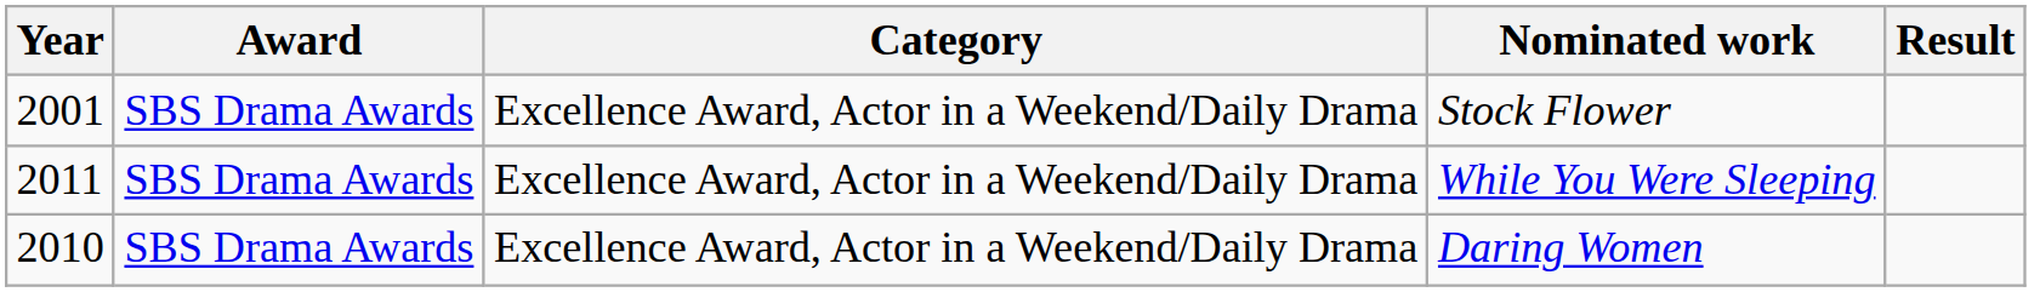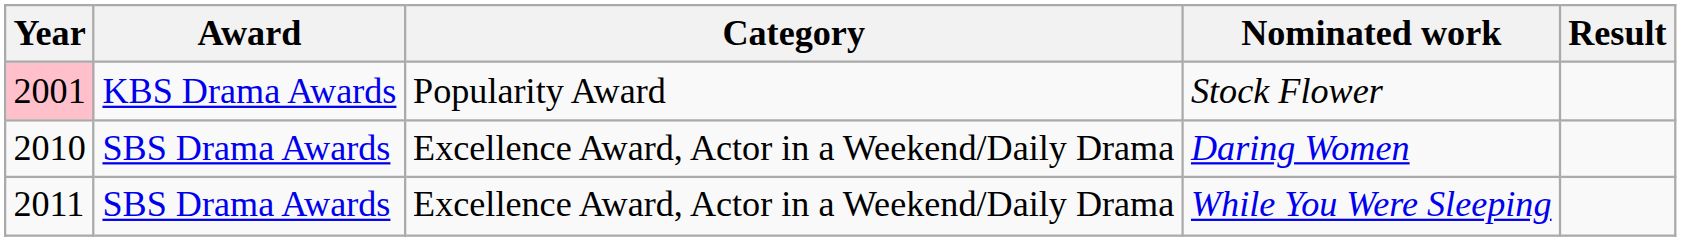Stock Flower | Year: no background -> pink background
Stock Flower | Award: SBS Drama Awards -> KBS Drama Awards
Stock Flower | Category: Excellence Award, Actor in a Weekend/Daily Drama -> Popularity Award
rows swapped: Daring Women <-> While You Were Sleeping
